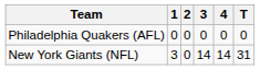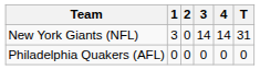rows swapped: Philadelphia Quakers (AFL) <-> New York Giants (NFL)
